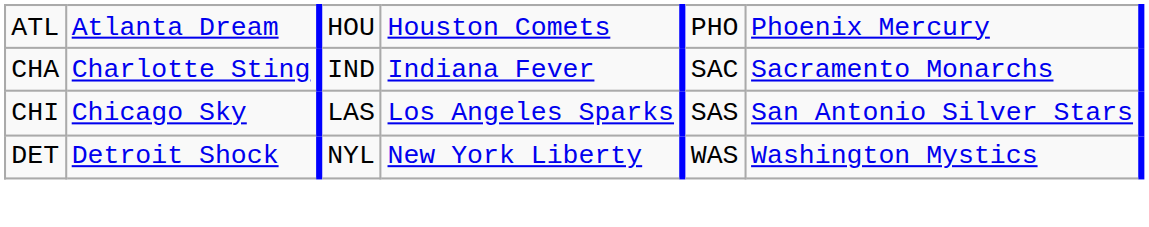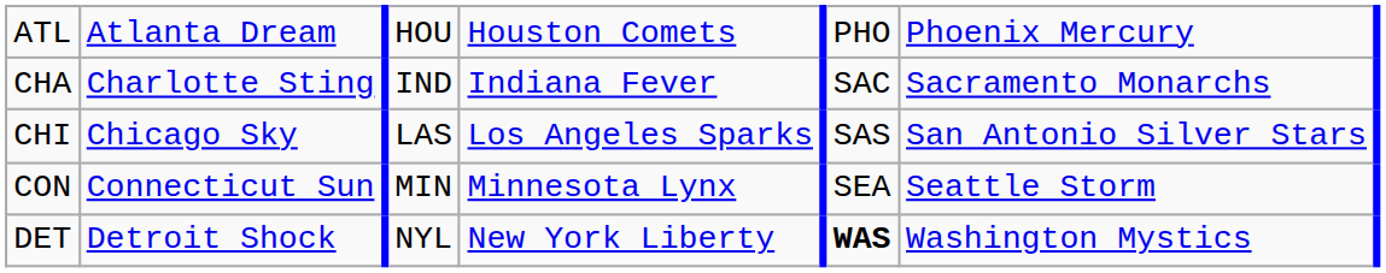+ row: CON | Connecticut Sun | MIN | Minnesota Lynx | SEA | Seattle Storm
DET | column 5: normal -> bold
